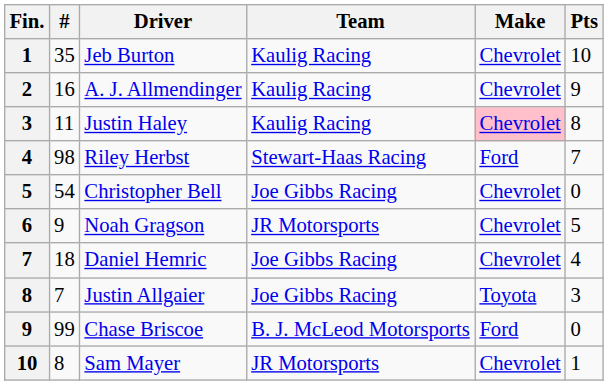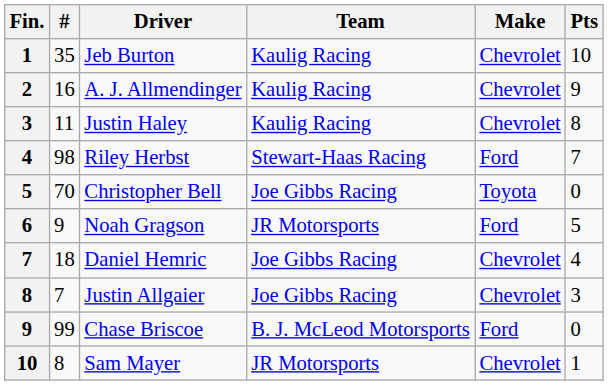Justin Haley | Make: pink background -> no background
Christopher Bell | #: 54 -> 70
Christopher Bell | Make: Chevrolet -> Toyota
Noah Gragson | Make: Chevrolet -> Ford
Justin Allgaier | Make: Toyota -> Chevrolet
